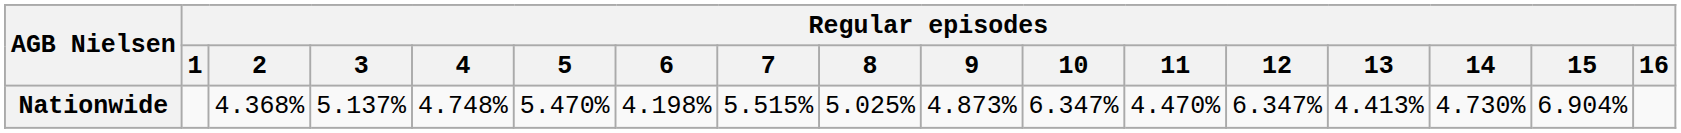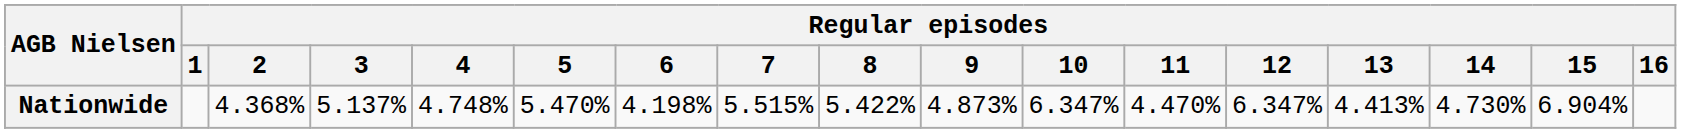Nationwide | Regular episodes / 8: 5.025% -> 5.422%
